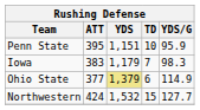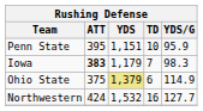Iowa | ATT: normal -> bold
Ohio State | ATT: 377 -> 375
Northwestern | TD: 15 -> 16
